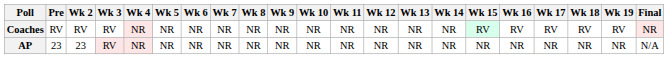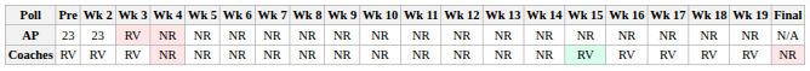rows swapped: AP <-> Coaches
